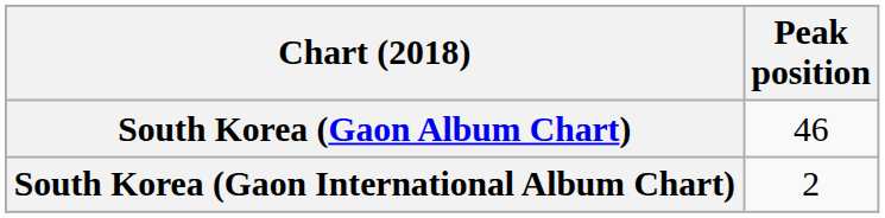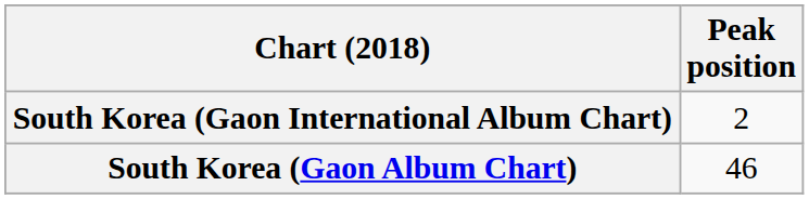rows swapped: South Korea (Gaon Album Chart) <-> South Korea (Gaon International Album Chart)
